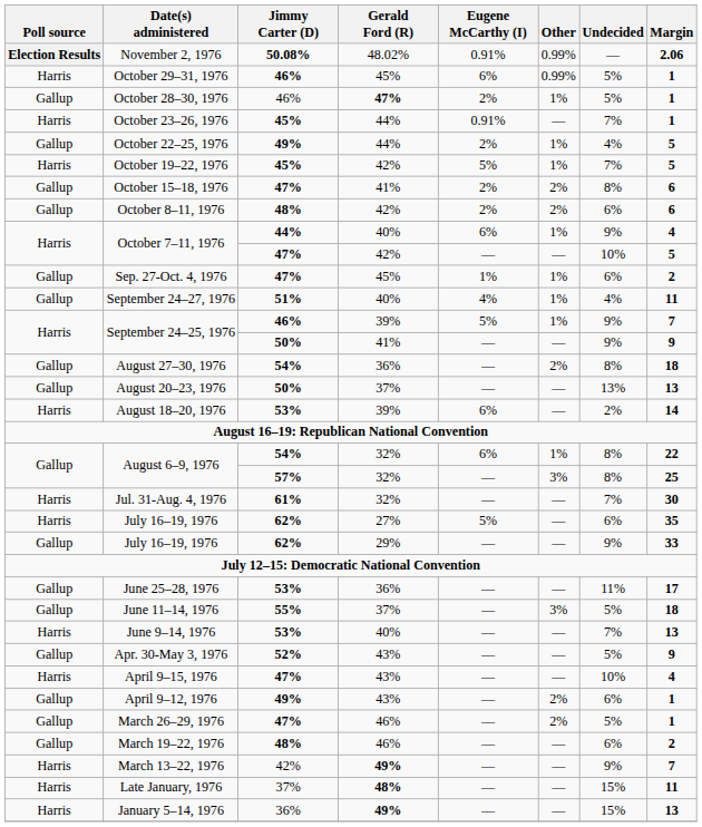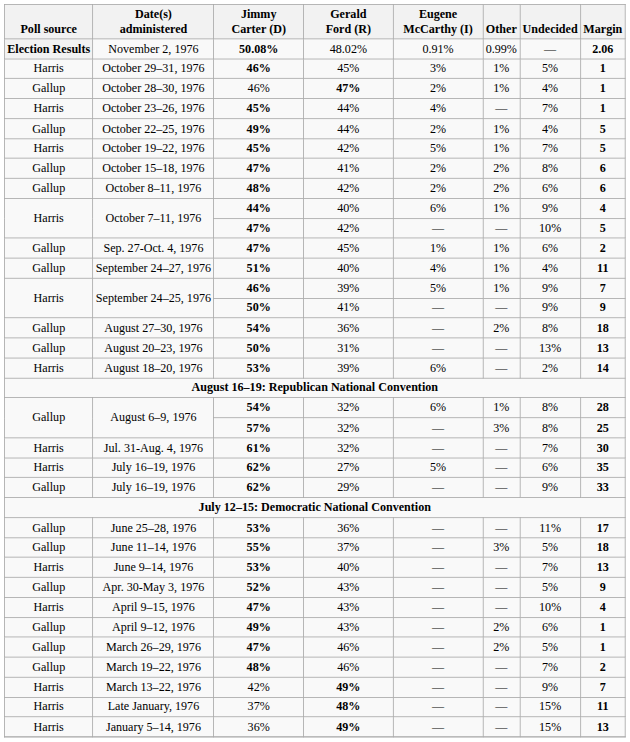October 29–31, 1976 | Eugene McCarthy (I): 6% -> 3%
October 29–31, 1976 | Other: 0.99% -> 1%
October 28–30, 1976 | Undecided: 5% -> 4%
October 23–26, 1976 | Eugene McCarthy (I): 0.91% -> 4%
August 20–23, 1976 | Gerald Ford (R): 37% -> 31%
August 6–9, 1976 / 54% | Margin: 22 -> 28
March 19–22, 1976 | Undecided: 6% -> 7%
